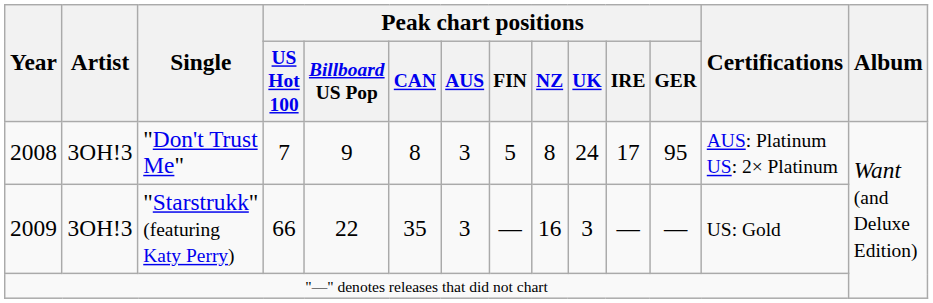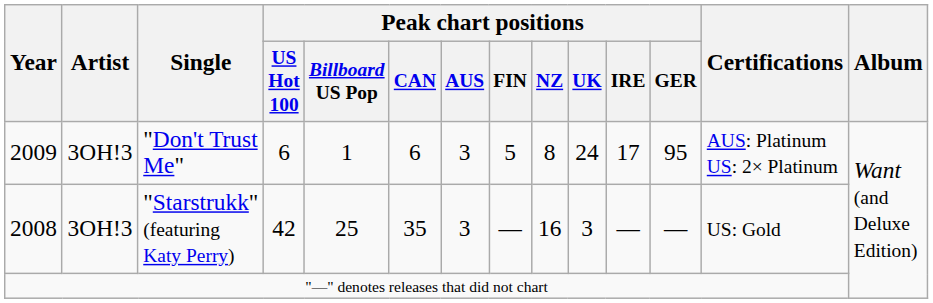"Don't Trust Me" | Year: 2008 -> 2009
"Don't Trust Me" | Peak chart positions / US Hot 100: 7 -> 6
"Don't Trust Me" | Peak chart positions / Billboard US Pop: 9 -> 1
"Don't Trust Me" | Peak chart positions / CAN: 8 -> 6
"Starstrukk" (featuring Katy Perry) | Year: 2009 -> 2008
"Starstrukk" (featuring Katy Perry) | Peak chart positions / US Hot 100: 66 -> 42
"Starstrukk" (featuring Katy Perry) | Peak chart positions / Billboard US Pop: 22 -> 25
